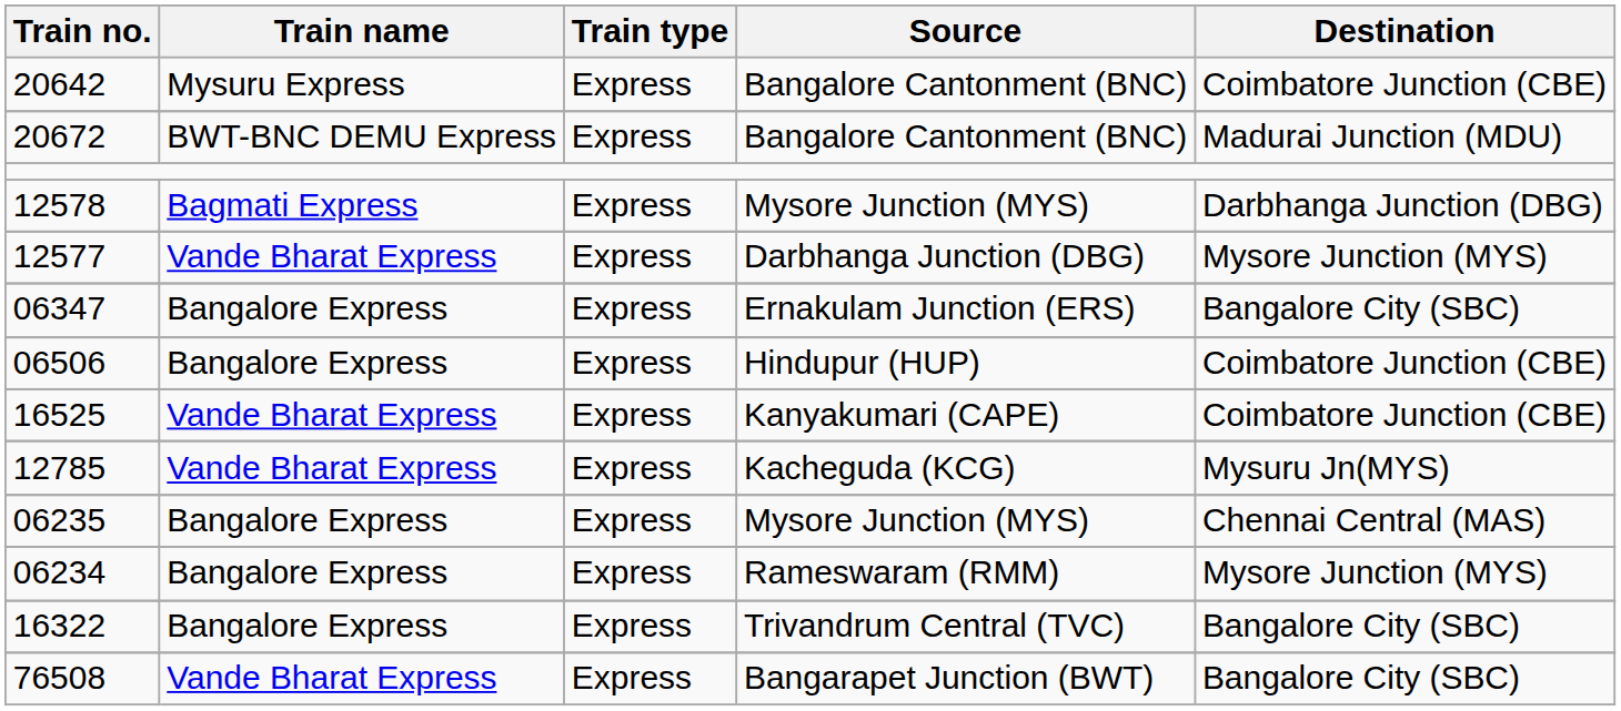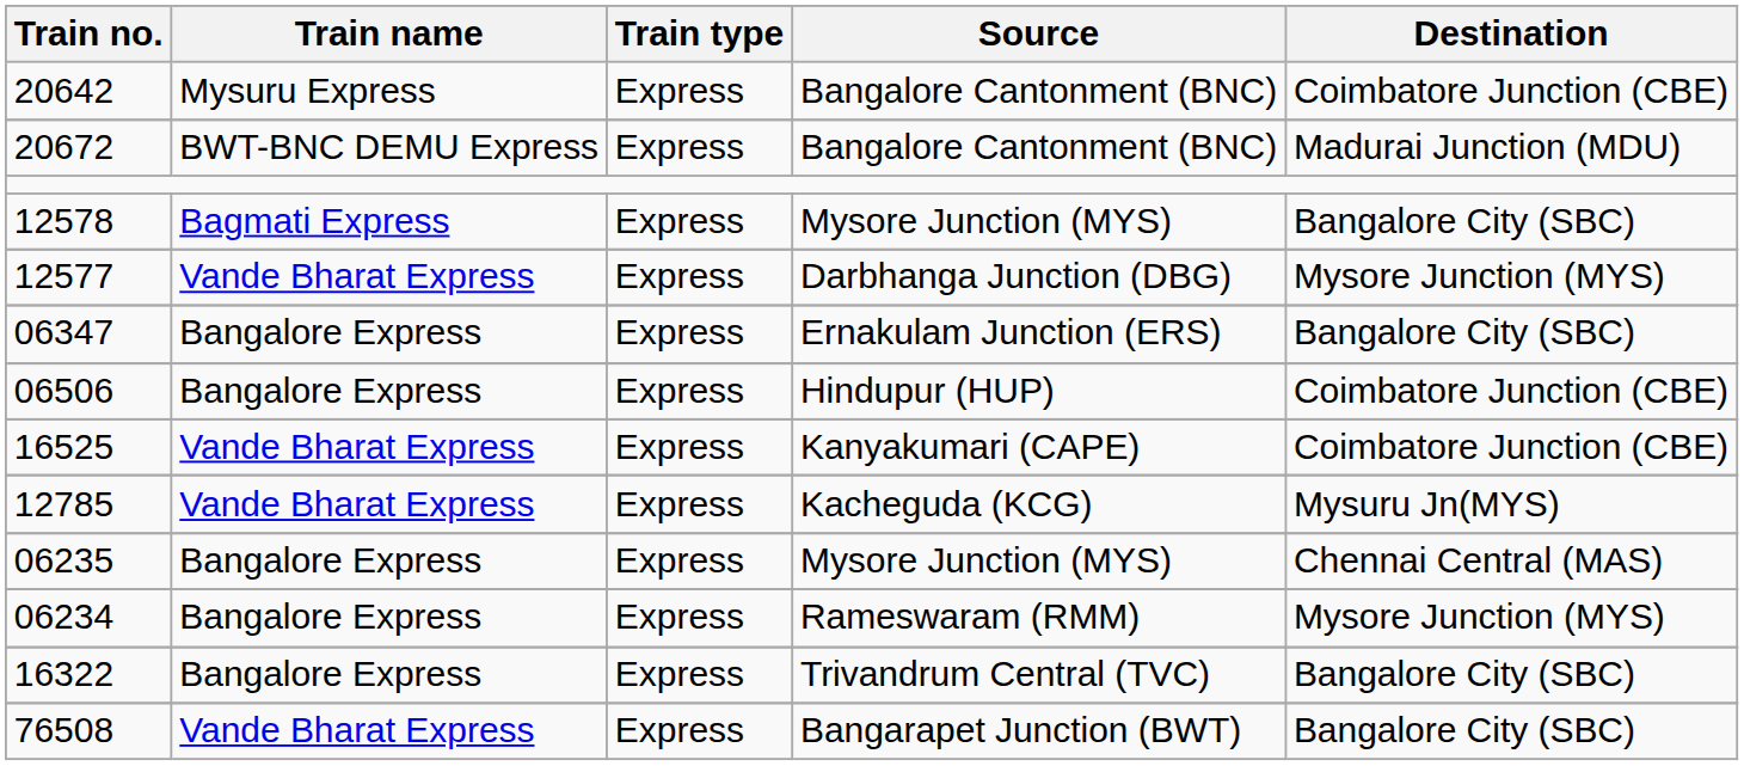12578 | Destination: Darbhanga Junction (DBG) -> Bangalore City (SBC)
